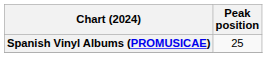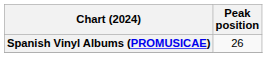Spanish Vinyl Albums (PROMUSICAE) | Peak position: 25 -> 26
